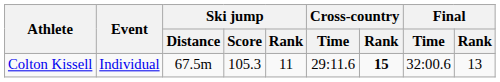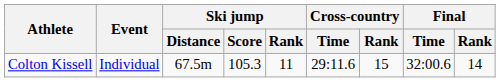Colton Kissell | Cross-country / Rank: bold -> normal
Colton Kissell | Final / Rank: 13 -> 14
